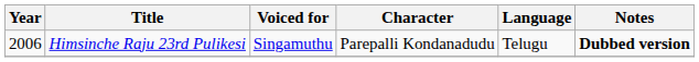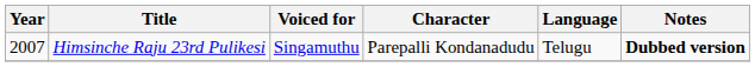Himsinche Raju 23rd Pulikesi | Year: 2006 -> 2007
